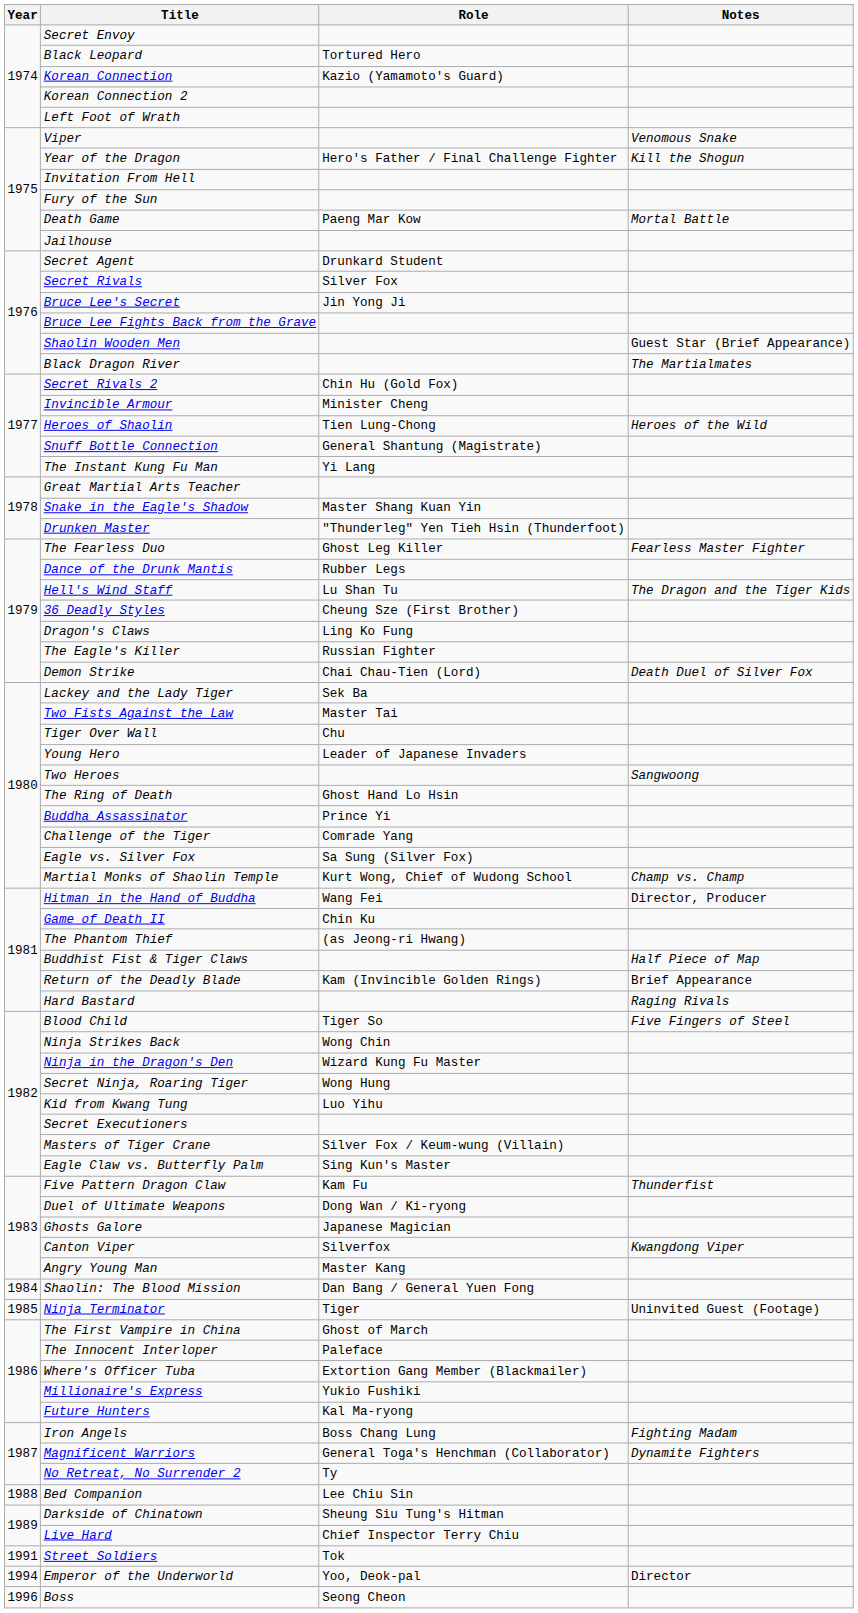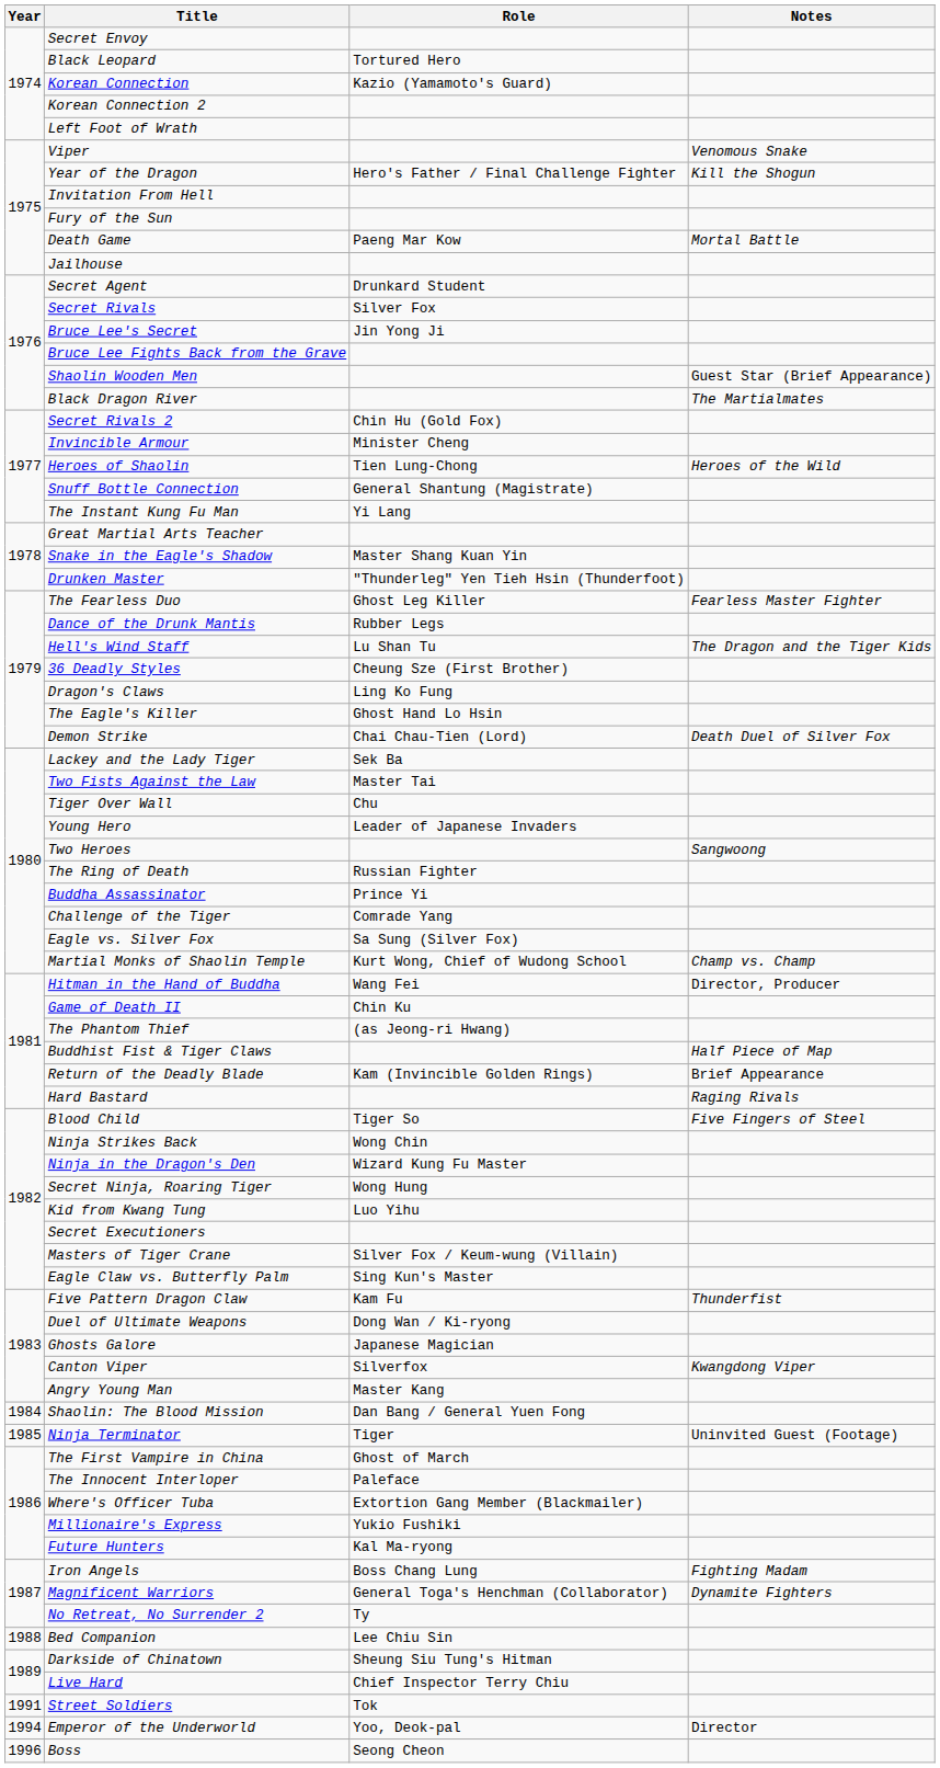The Eagle's Killer | Role: Russian Fighter -> Ghost Hand Lo Hsin
The Ring of Death | Role: Ghost Hand Lo Hsin -> Russian Fighter
